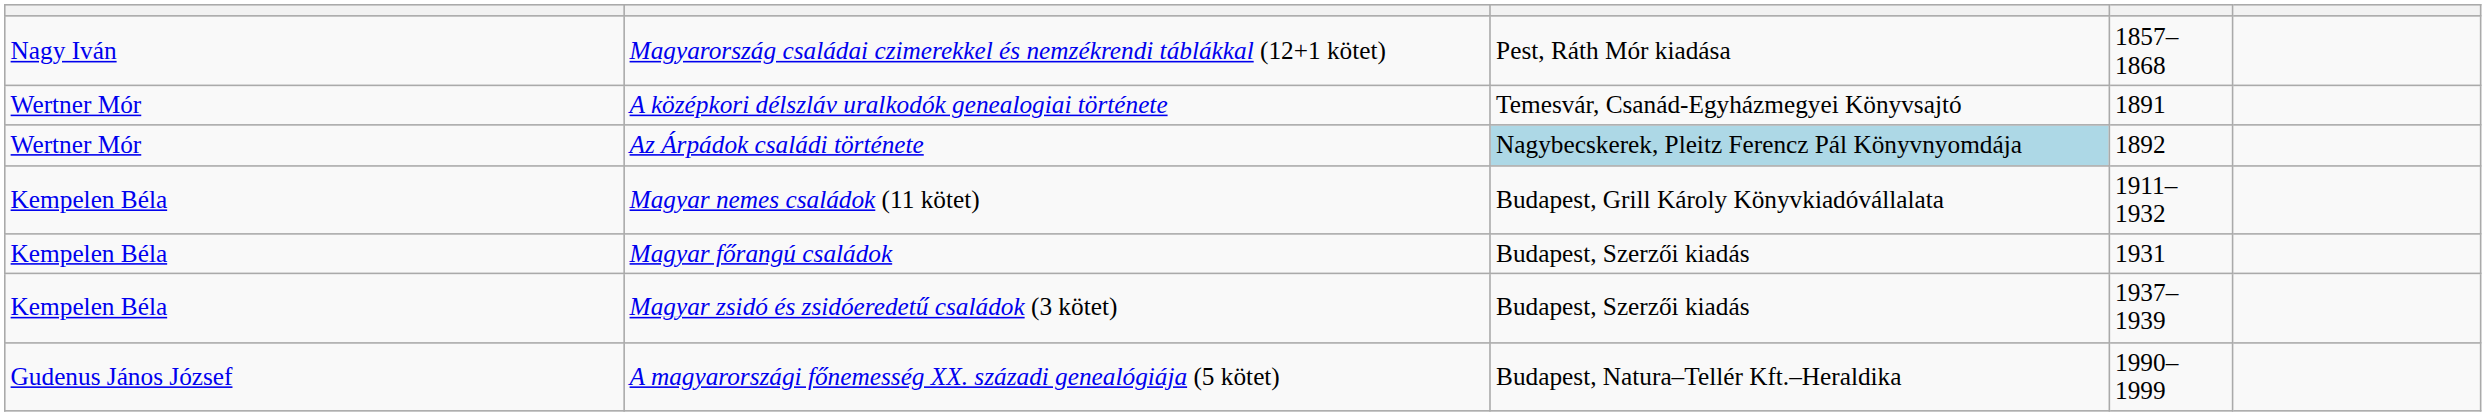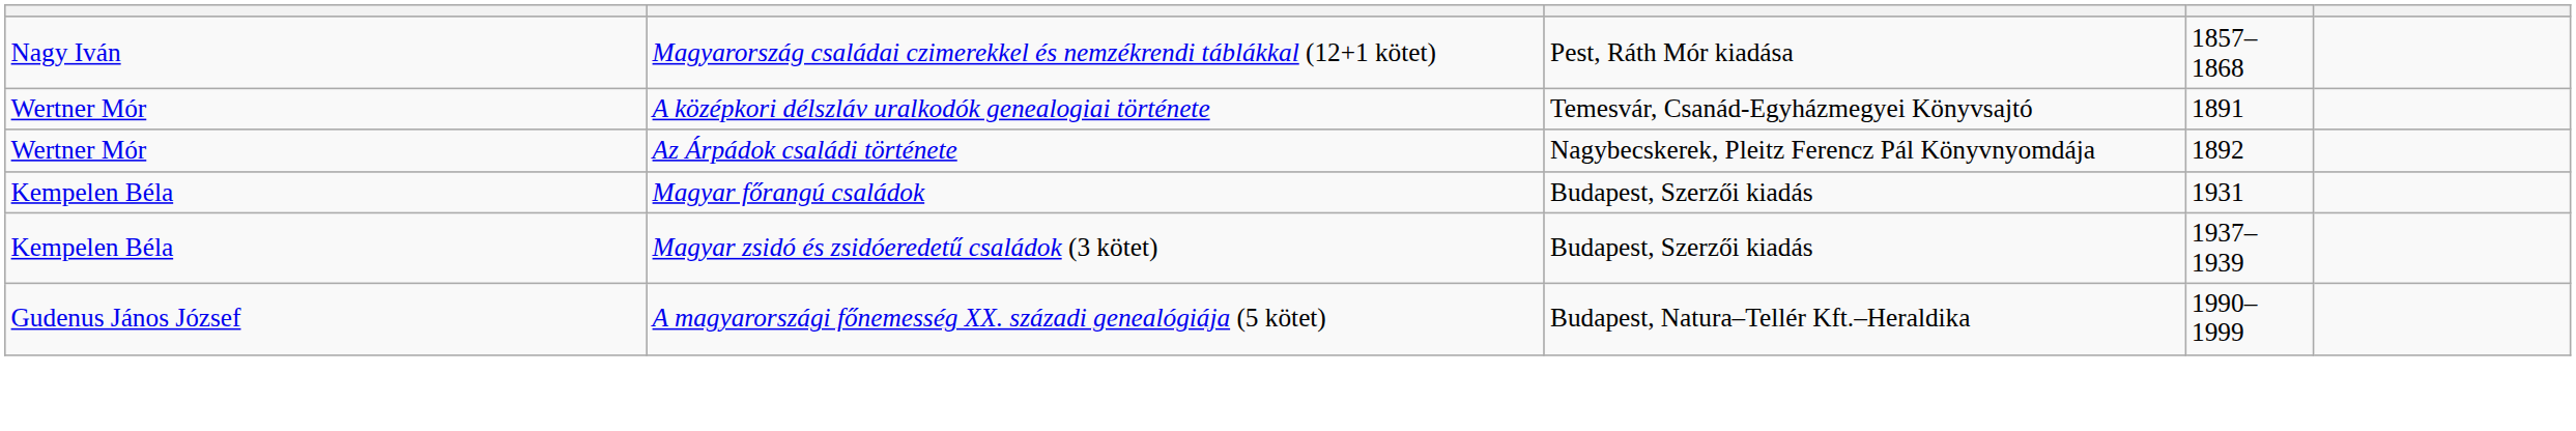Az Árpádok családi története | column 3: lightblue background -> no background
- row: Kempelen Béla | Magyar nemes családok (11 kötet) | Budapest, Grill Károly Könyvkiadóvállalata | 1911–1932
